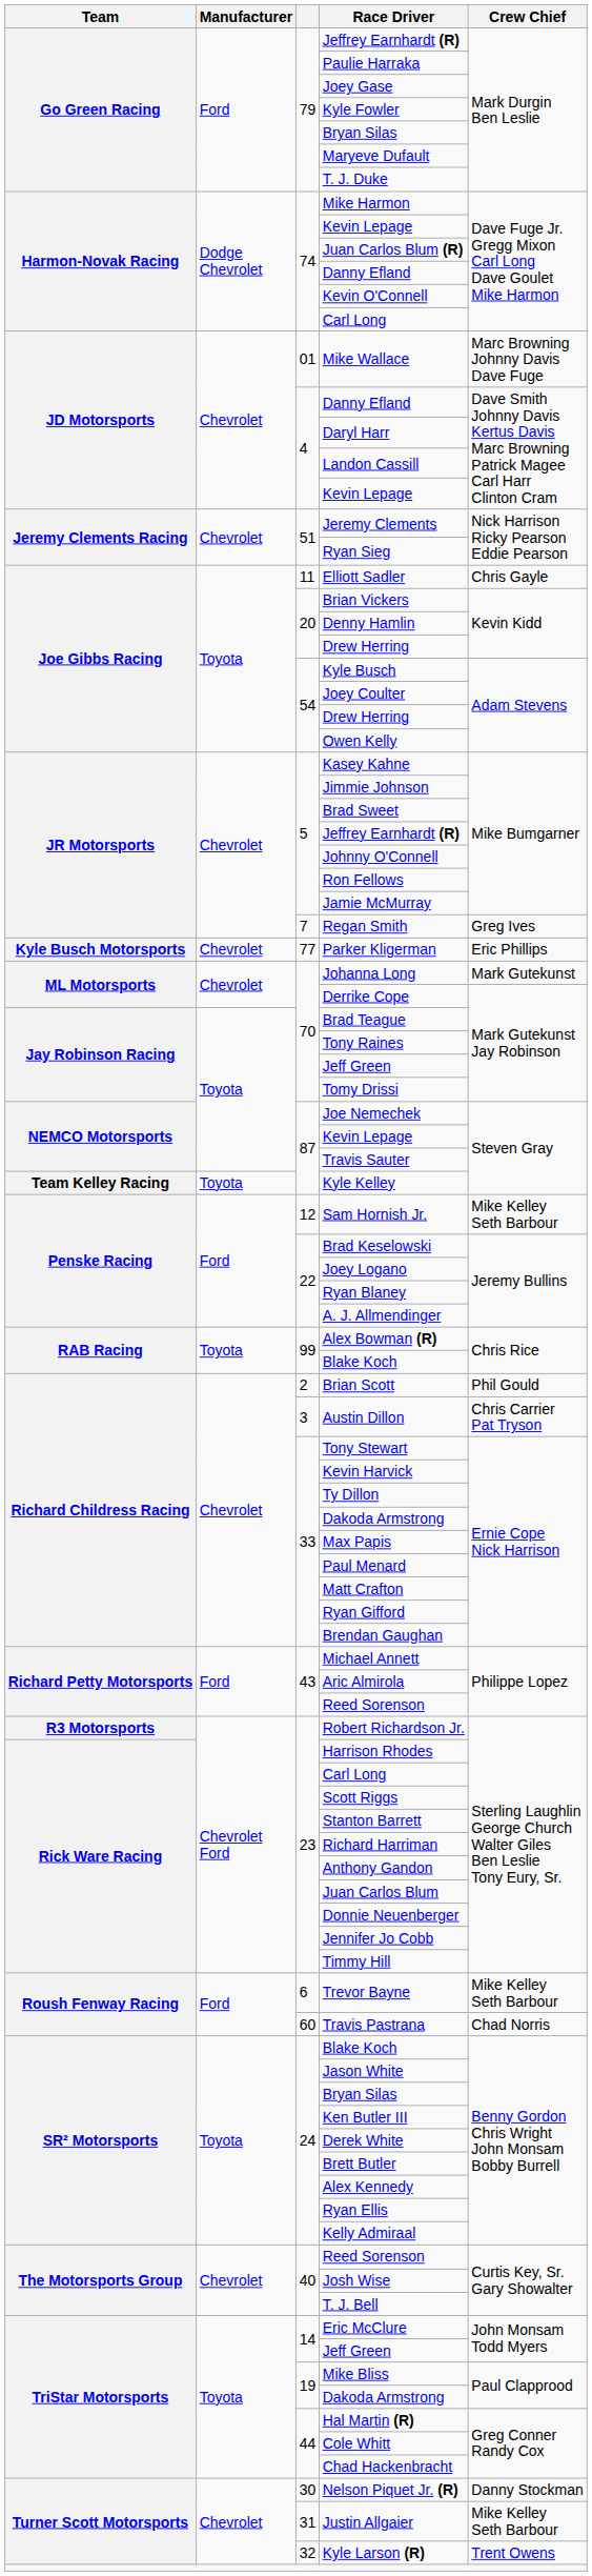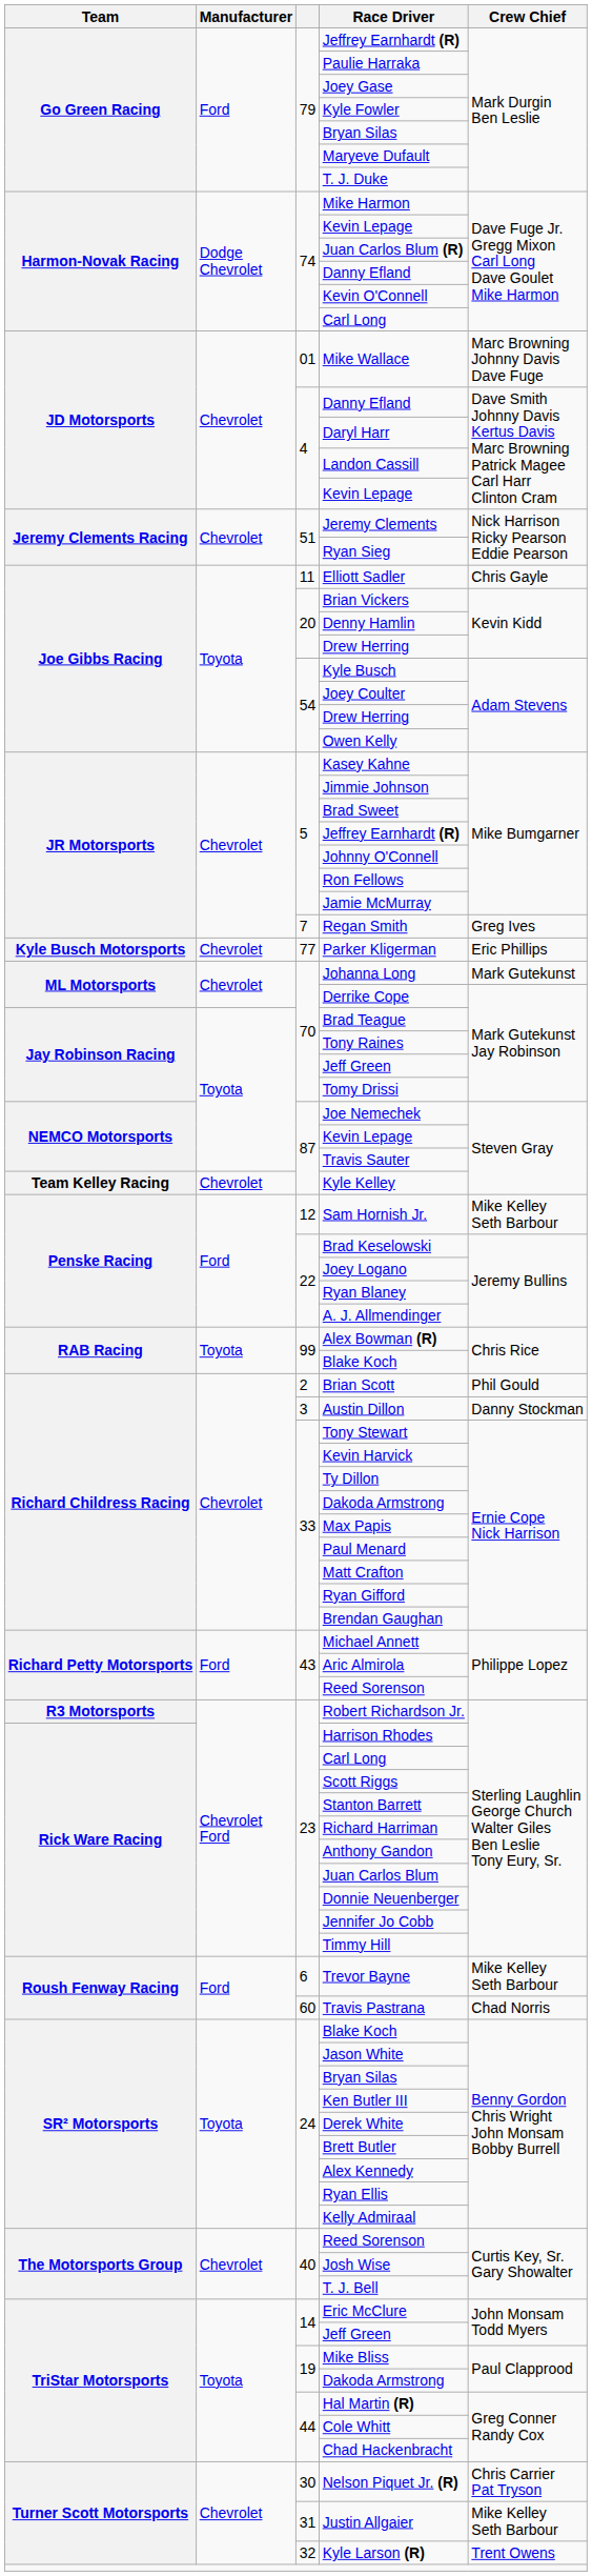Kyle Kelley | Manufacturer: Toyota -> Chevrolet
Austin Dillon | Crew Chief: Chris Carrier Pat Tryson -> Danny Stockman
Nelson Piquet Jr. (R) | Crew Chief: Danny Stockman -> Chris Carrier Pat Tryson
